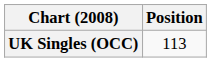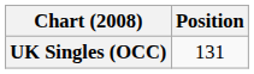UK Singles (OCC) | Position: 113 -> 131
